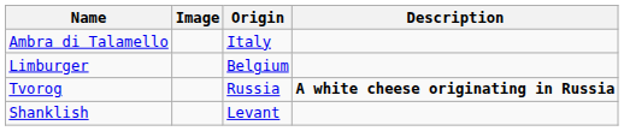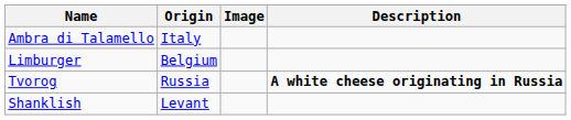columns swapped: Image <-> Origin
